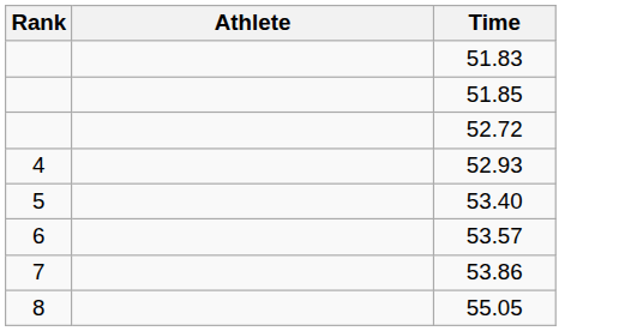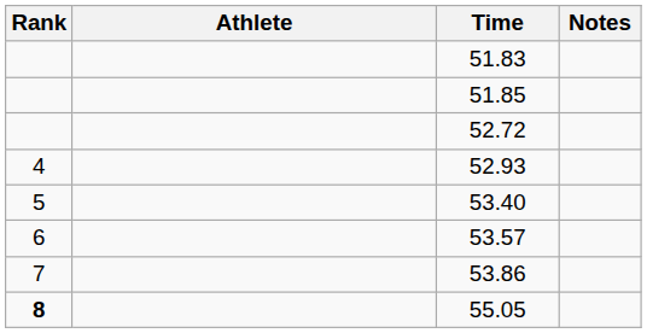+ column: Notes
55.05 | Rank: normal -> bold
